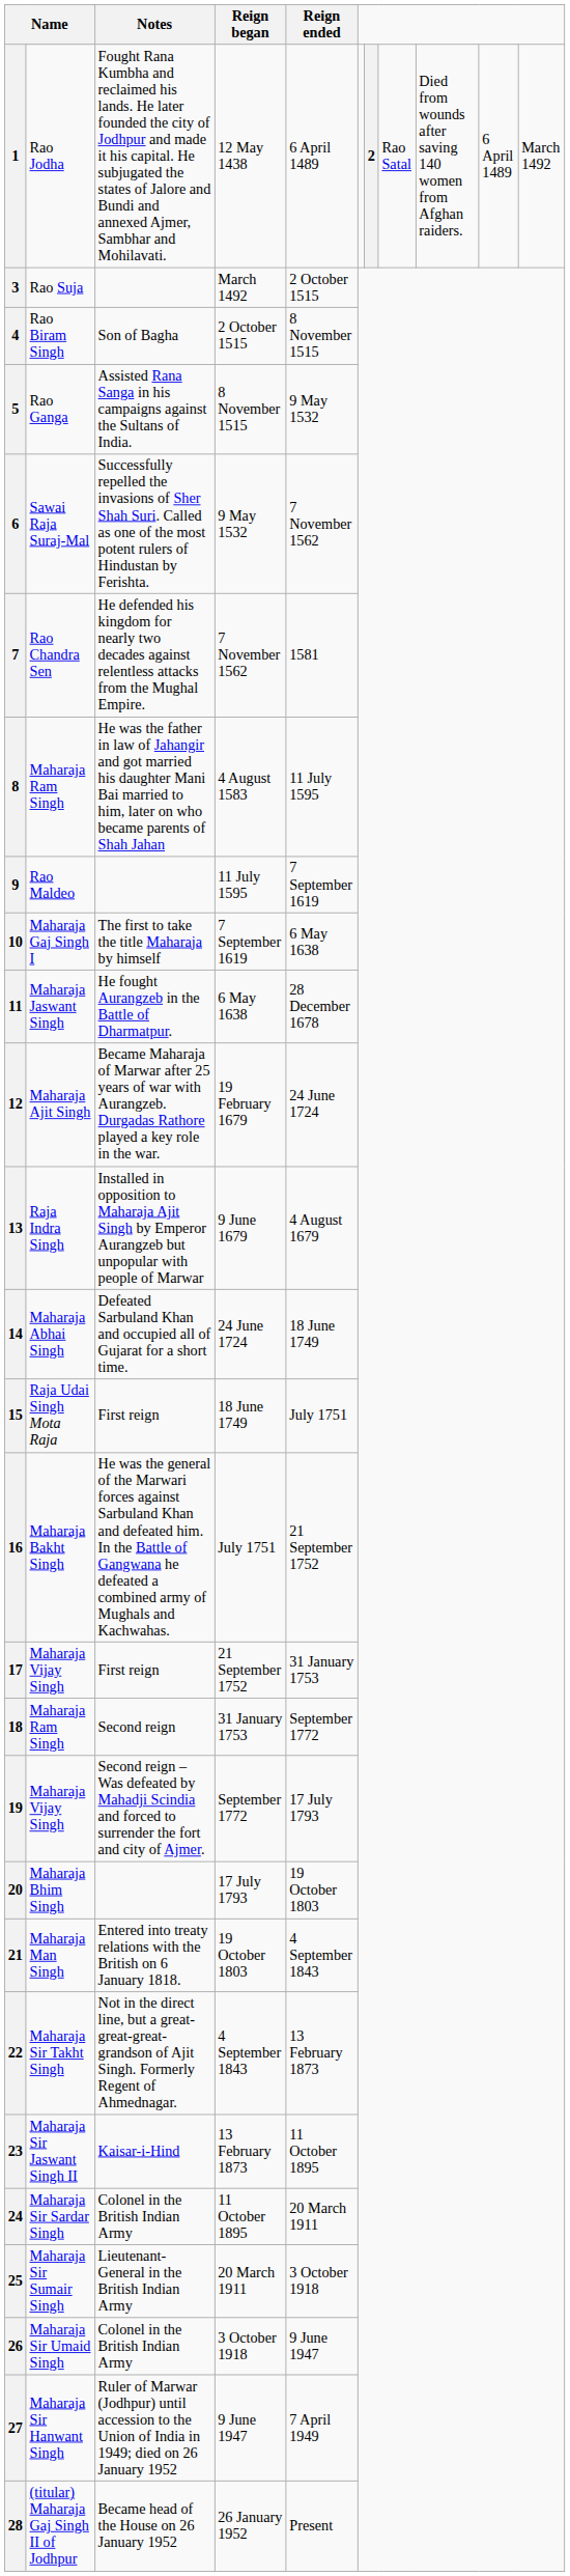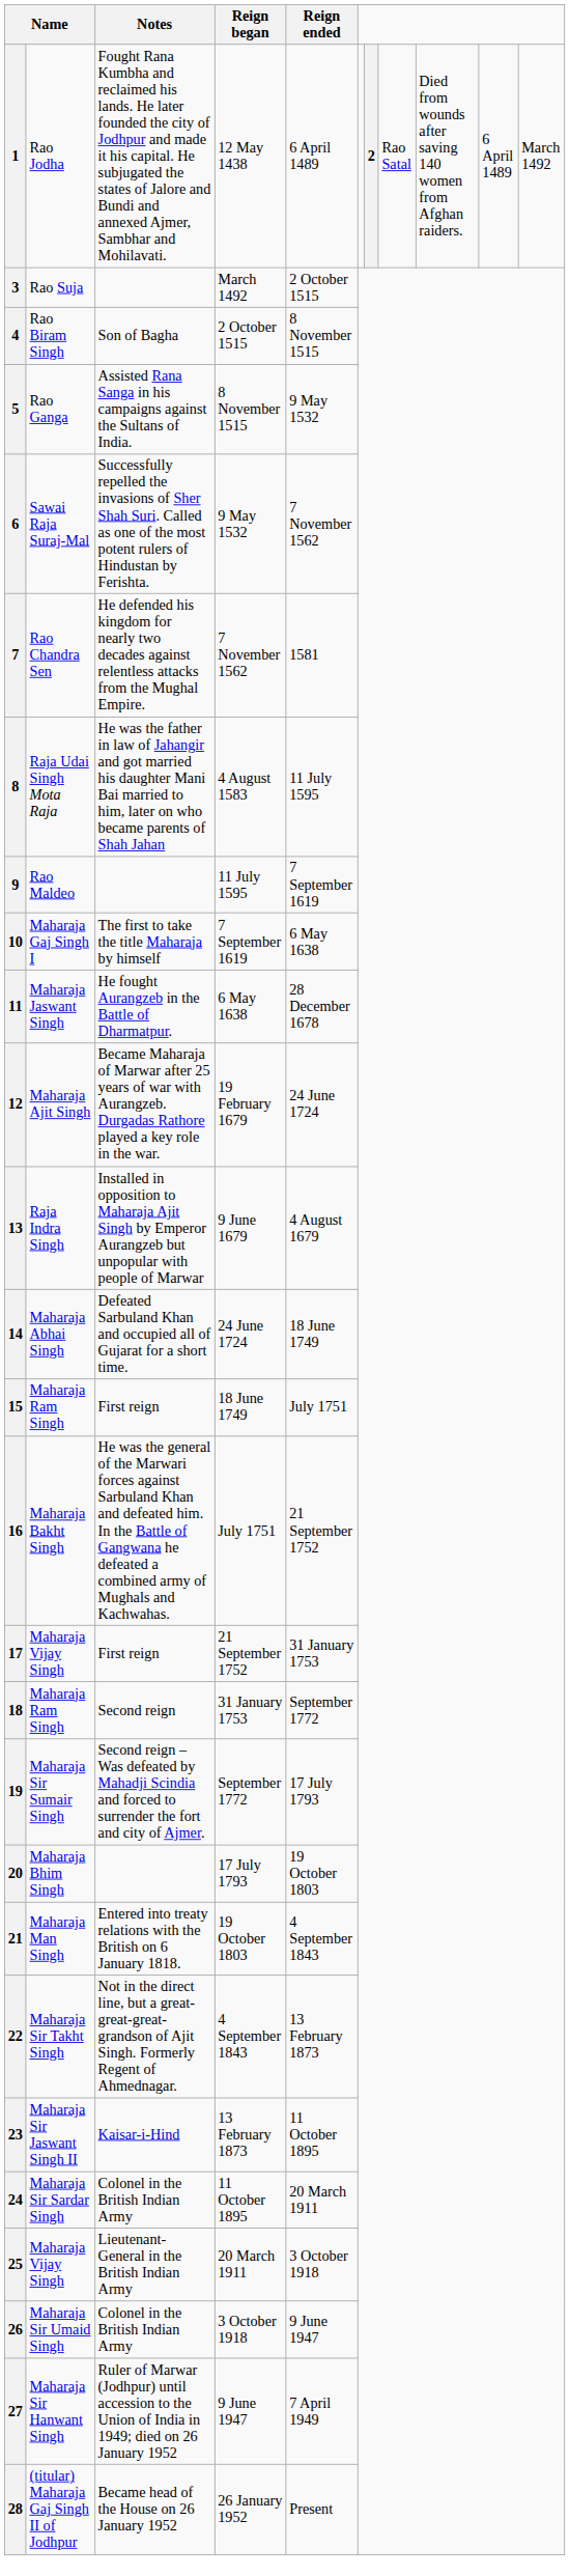8 | column 2: Maharaja Ram Singh -> Raja Udai Singh Mota Raja
15 | column 2: Raja Udai Singh Mota Raja -> Maharaja Ram Singh
19 | column 2: Maharaja Vijay Singh -> Maharaja Sir Sumair Singh
25 | column 2: Maharaja Sir Sumair Singh -> Maharaja Vijay Singh
